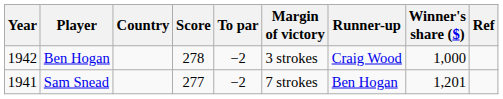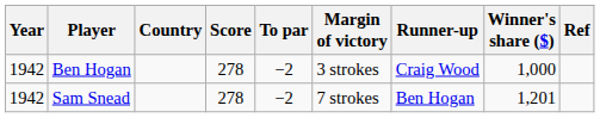Sam Snead | Year: 1941 -> 1942
Sam Snead | Score: 277 -> 278
